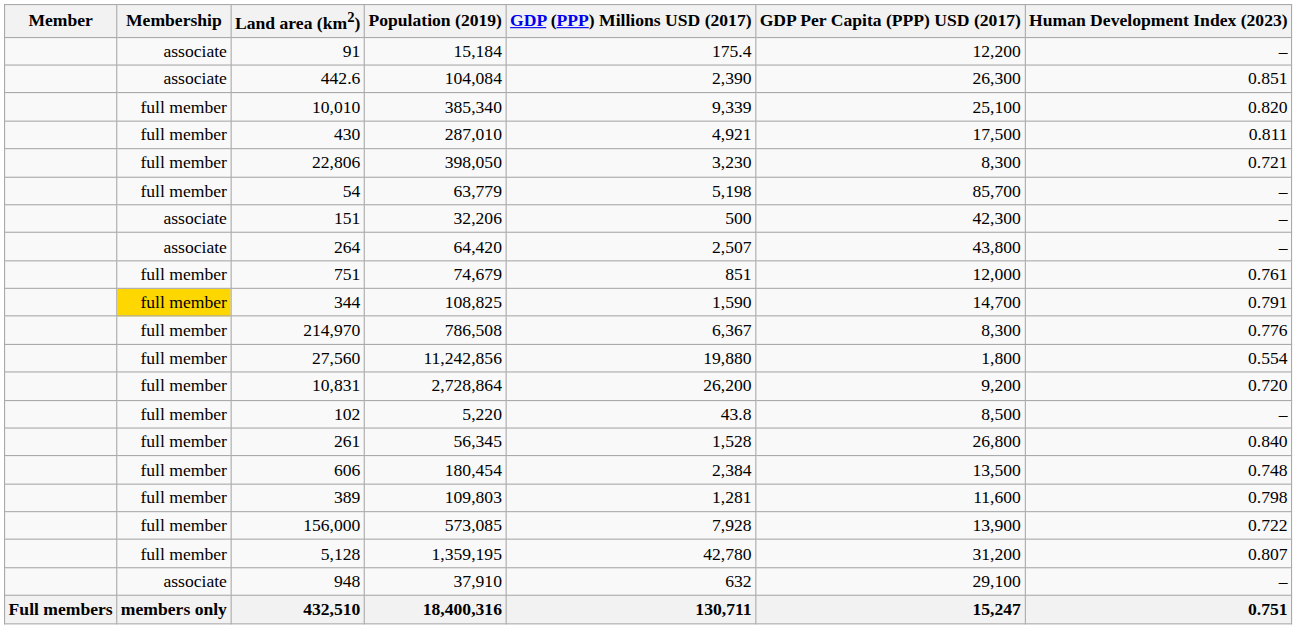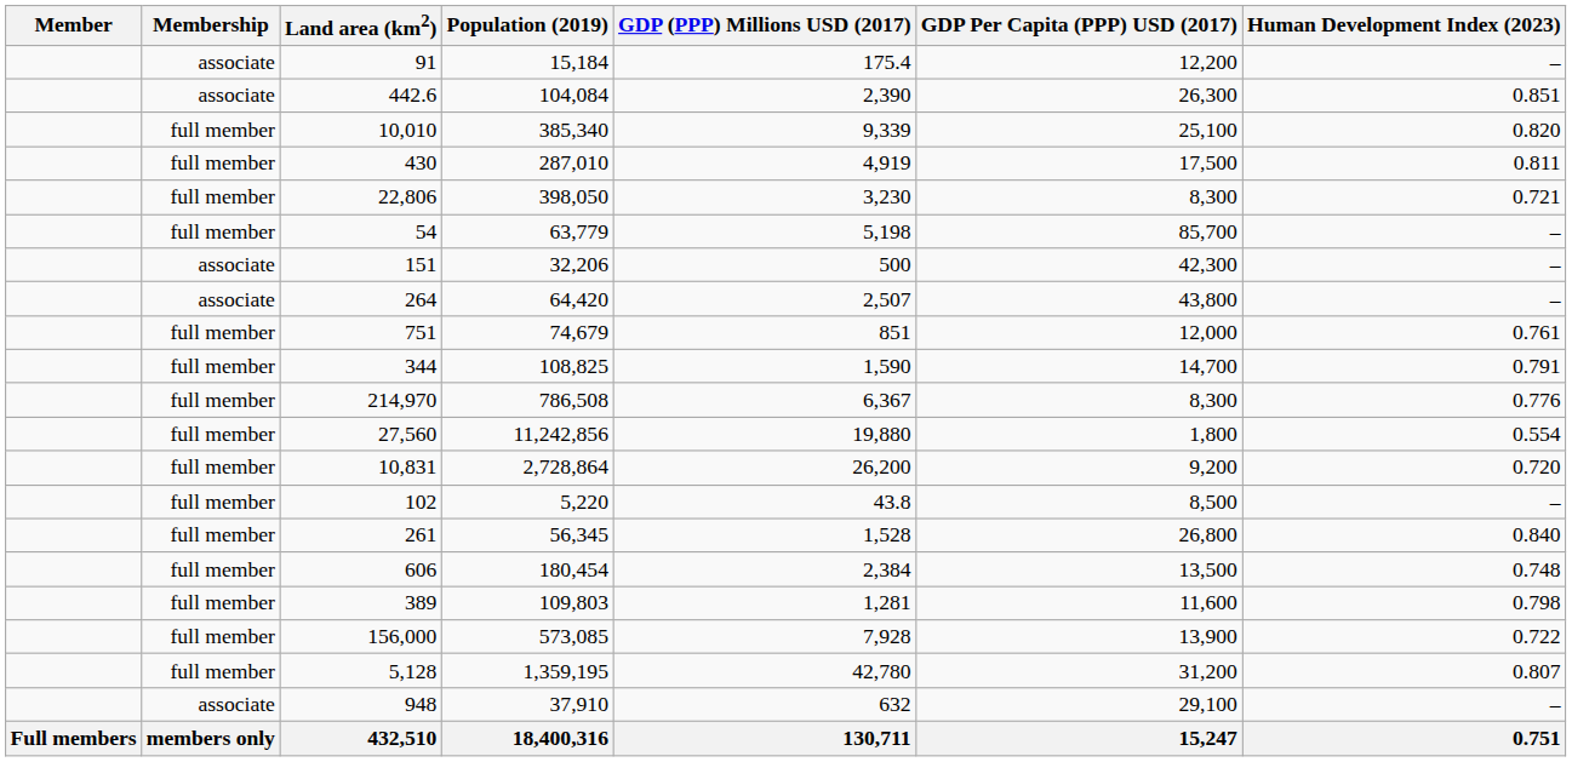430 | GDP (PPP) Millions USD (2017): 4,921 -> 4,919
344 | Membership: gold background -> no background
